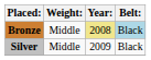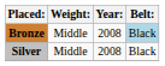Bronze | Year:: khaki background -> no background
Silver | Year:: 2009 -> 2008
